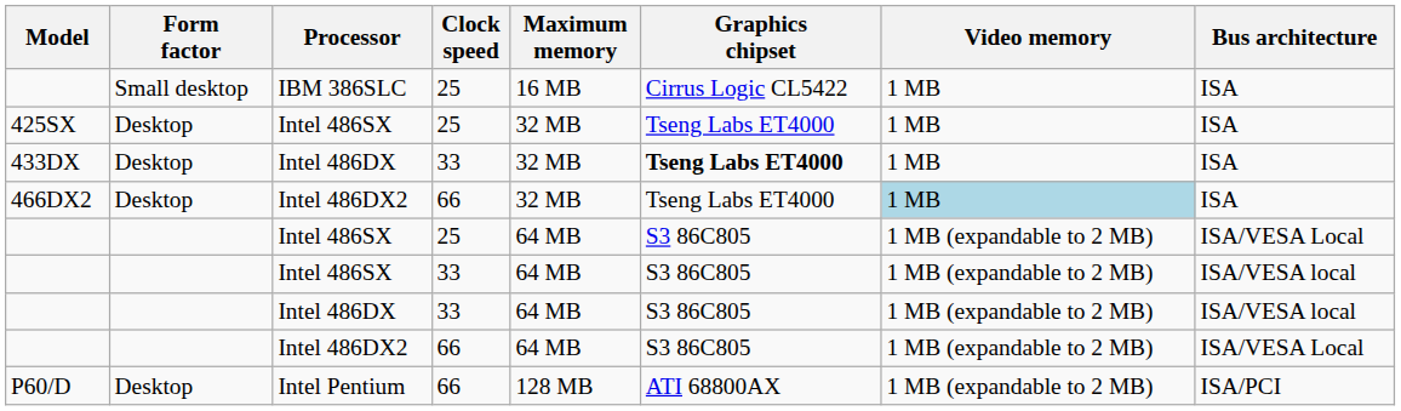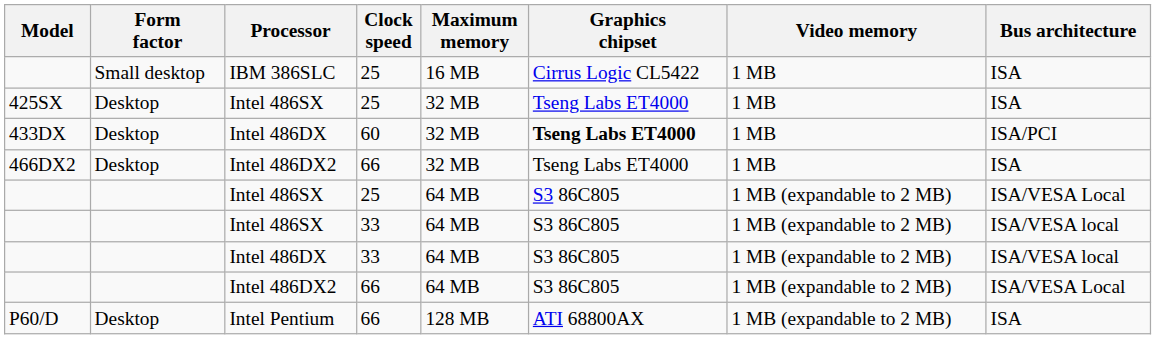433DX | Clock speed: 33 -> 60
433DX | Bus architecture: ISA -> ISA/PCI
466DX2 | Video memory: lightblue background -> no background
P60/D | Bus architecture: ISA/PCI -> ISA
